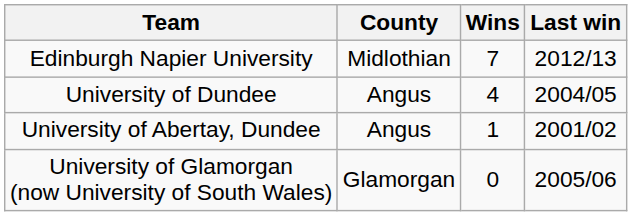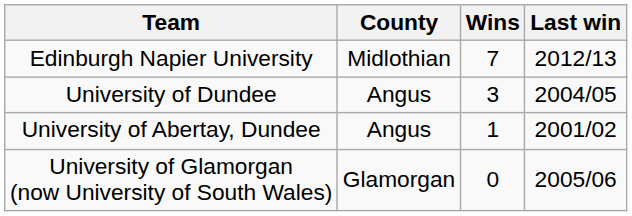University of Dundee | Wins: 4 -> 3
